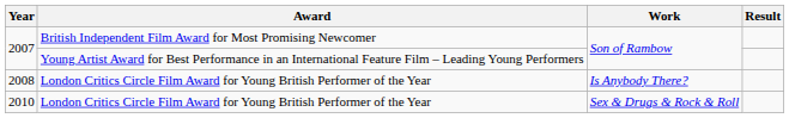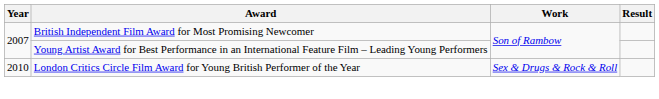- row: 2008 | London Critics Circle Film Award for Young British Performer of the Year | Is Anybody There?
